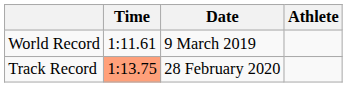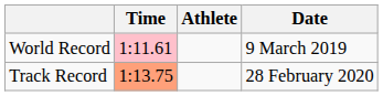columns swapped: Athlete <-> Date
World Record | Time: no background -> pink background
